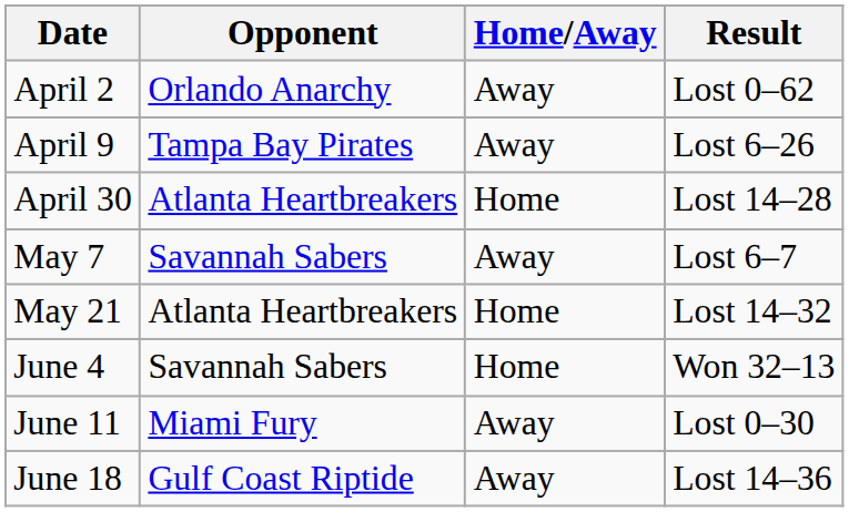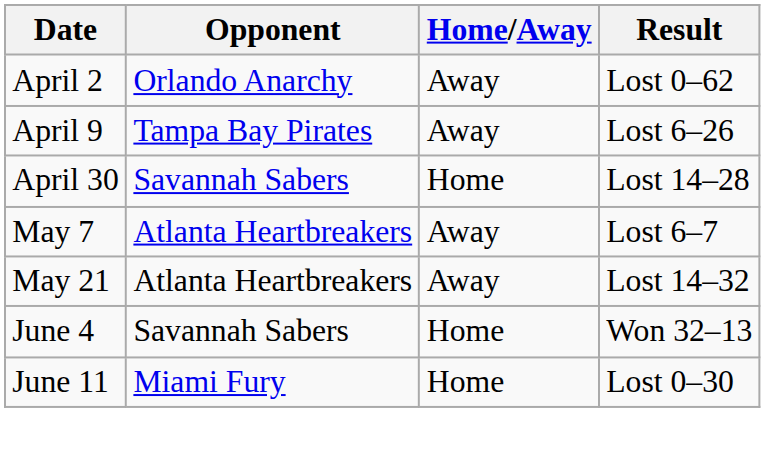April 30 | Opponent: Atlanta Heartbreakers -> Savannah Sabers
May 7 | Opponent: Savannah Sabers -> Atlanta Heartbreakers
May 21 | Home/Away: Home -> Away
June 11 | Home/Away: Away -> Home
- row: June 18 | Gulf Coast Riptide | Away | Lost 14–36
